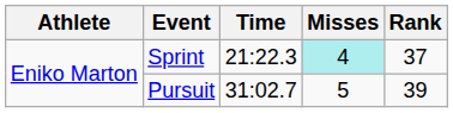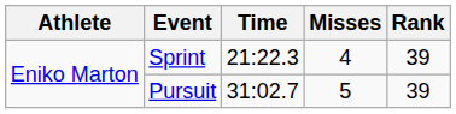Sprint | Misses: paleturquoise background -> no background
Sprint | Rank: 37 -> 39
